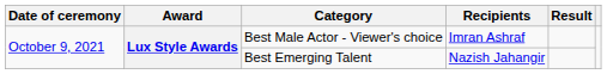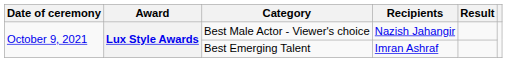Best Male Actor - Viewer's choice | Recipients: Imran Ashraf -> Nazish Jahangir
Best Emerging Talent | Recipients: Nazish Jahangir -> Imran Ashraf
